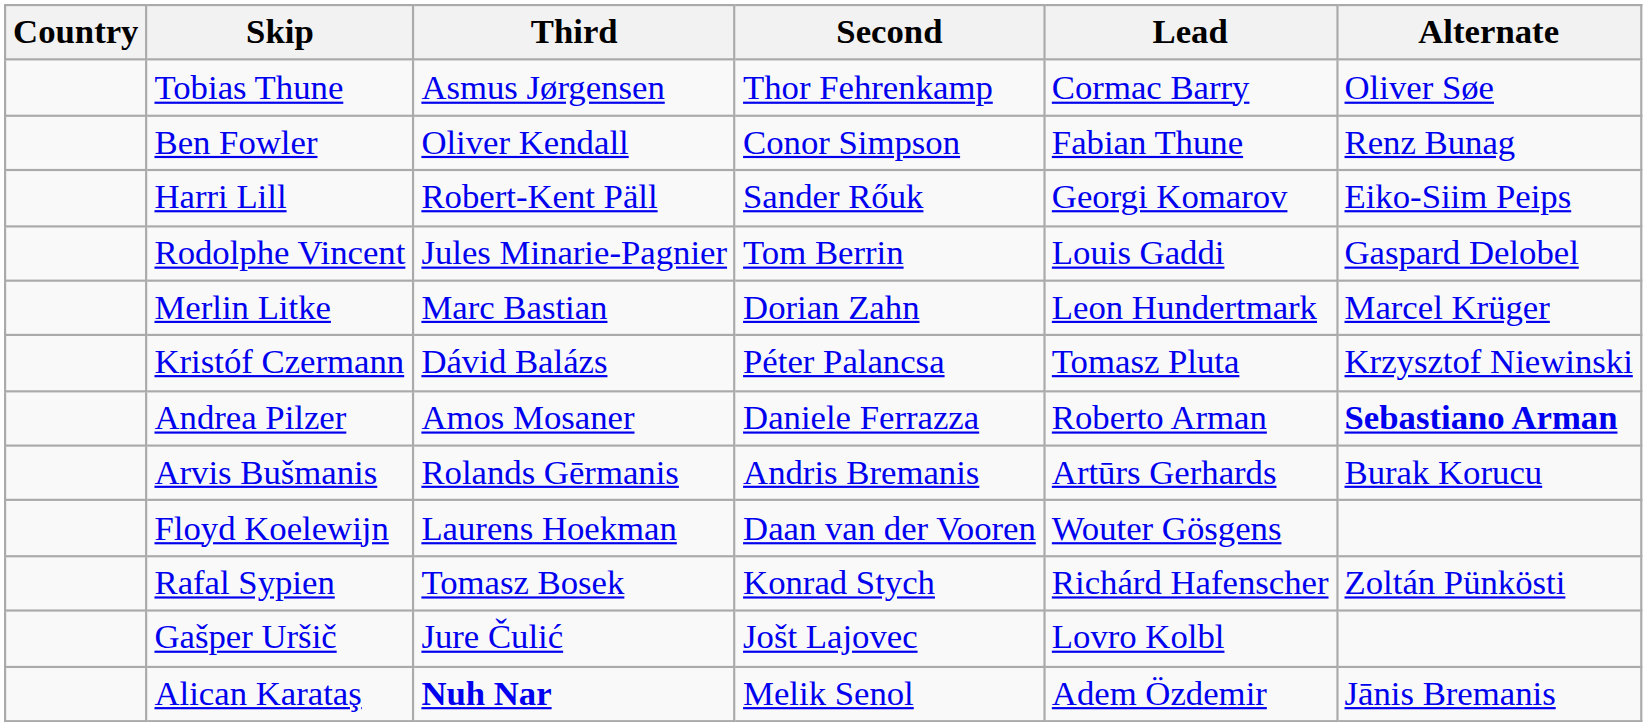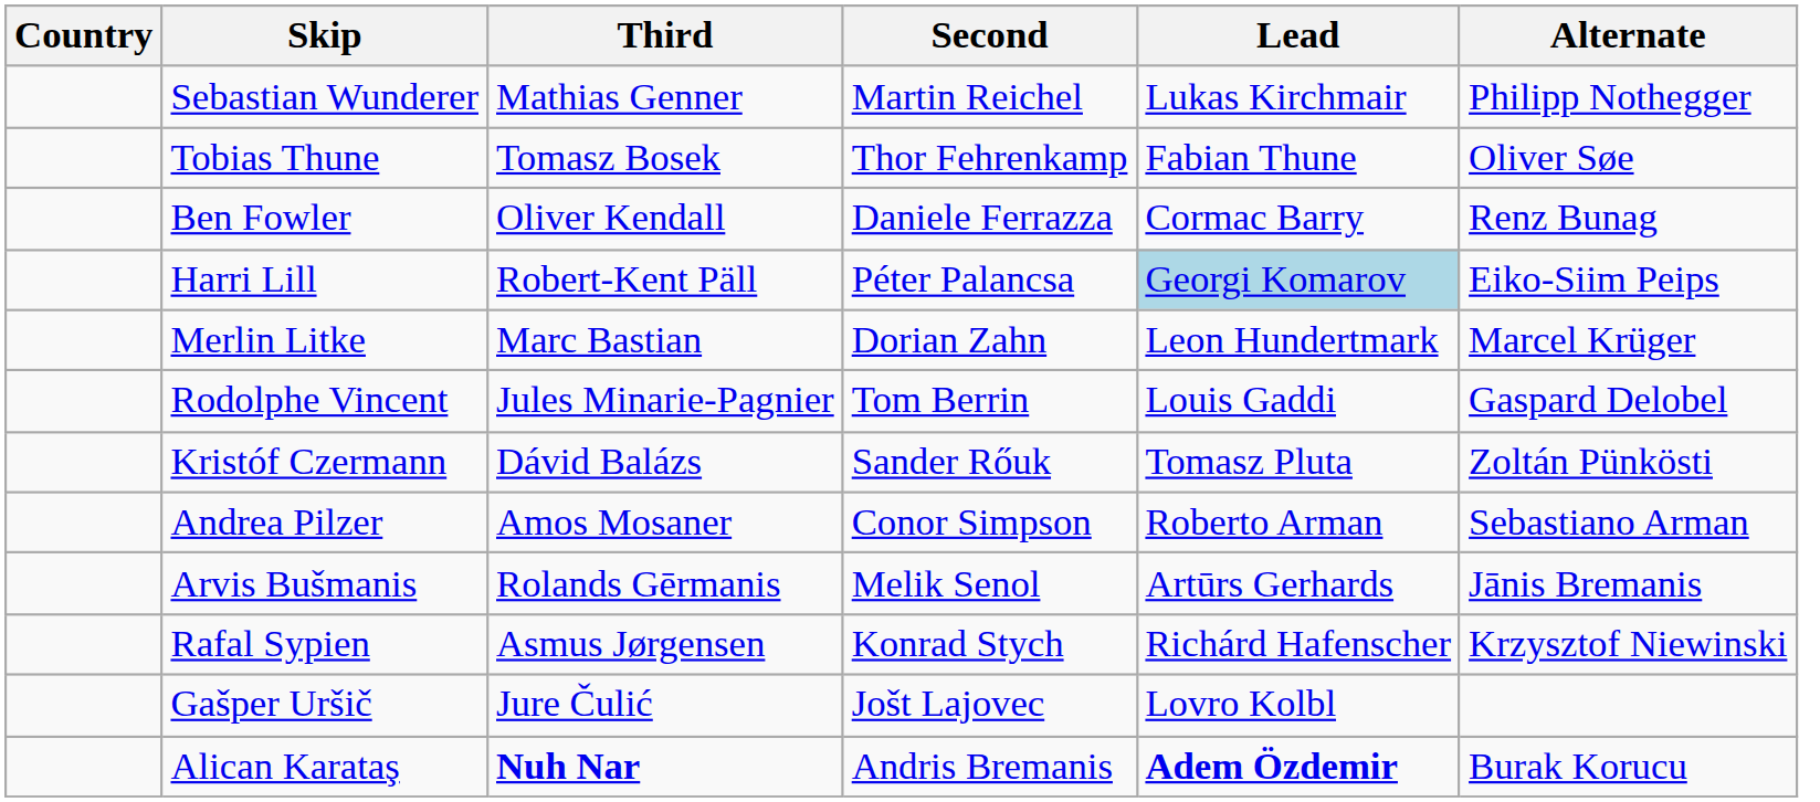+ row: Sebastian Wunderer | Mathias Genner | Martin Reichel | Lukas Kirchmair | Philipp Nothegger
Tobias Thune | Third: Asmus Jørgensen -> Tomasz Bosek
Tobias Thune | Lead: Cormac Barry -> Fabian Thune
Ben Fowler | Second: Conor Simpson -> Daniele Ferrazza
Ben Fowler | Lead: Fabian Thune -> Cormac Barry
Harri Lill | Second: Sander Rőuk -> Péter Palancsa
Harri Lill | Lead: no background -> lightblue background
rows swapped: Rodolphe Vincent <-> Merlin Litke
Kristóf Czermann | Second: Péter Palancsa -> Sander Rőuk
Kristóf Czermann | Alternate: Krzysztof Niewinski -> Zoltán Pünkösti
Andrea Pilzer | Second: Daniele Ferrazza -> Conor Simpson
Andrea Pilzer | Alternate: bold -> normal
Arvis Bušmanis | Second: Andris Bremanis -> Melik Senol
Arvis Bušmanis | Alternate: Burak Korucu -> Jānis Bremanis
- row: Floyd Koelewijn | Laurens Hoekman | Daan van der Vooren | Wouter Gösgens
Rafal Sypien | Third: Tomasz Bosek -> Asmus Jørgensen
Rafal Sypien | Alternate: Zoltán Pünkösti -> Krzysztof Niewinski
Alican Karataş | Second: Melik Senol -> Andris Bremanis
Alican Karataş | Lead: normal -> bold
Alican Karataş | Alternate: Jānis Bremanis -> Burak Korucu
